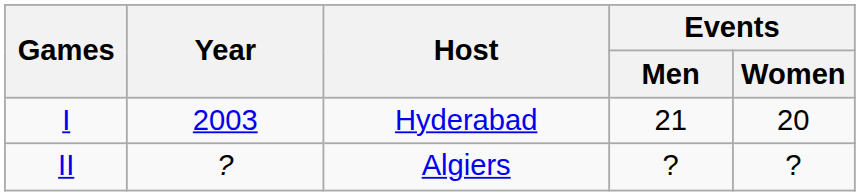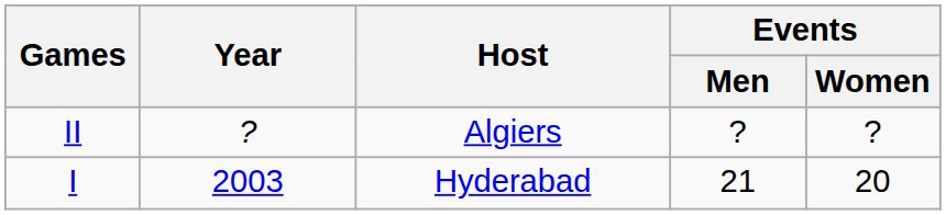rows swapped: I <-> II
